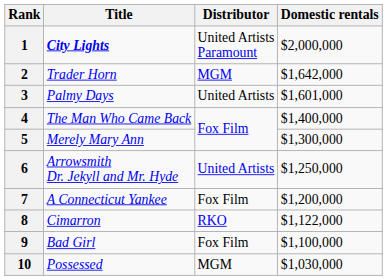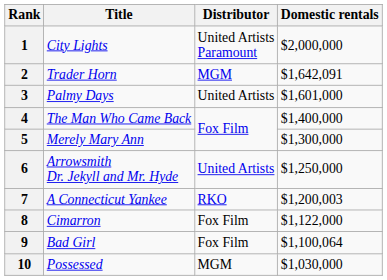1 | Title: bold -> normal
2 | Domestic rentals: $1,642,000 -> $1,642,091
7 | Distributor: Fox Film -> RKO
7 | Domestic rentals: $1,200,000 -> $1,200,003
8 | Distributor: RKO -> Fox Film
9 | Domestic rentals: $1,100,000 -> $1,100,064
